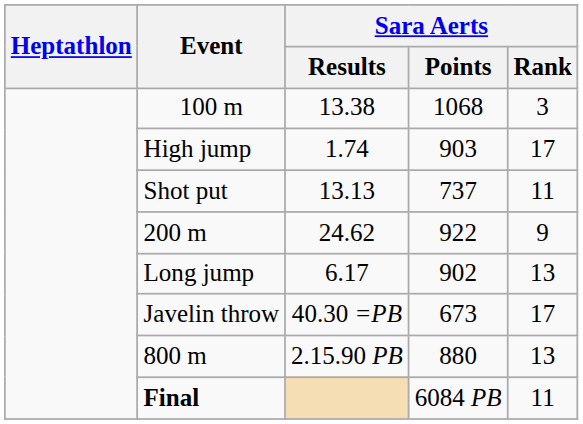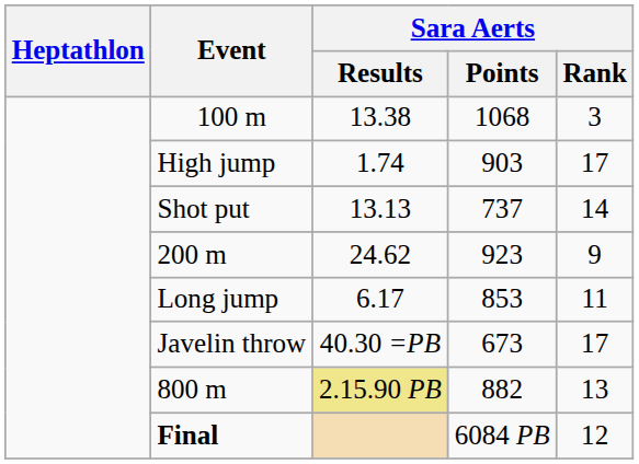Shot put | Sara Aerts / Rank: 11 -> 14
200 m | Sara Aerts / Points: 922 -> 923
Long jump | Sara Aerts / Points: 902 -> 853
Long jump | Sara Aerts / Rank: 13 -> 11
800 m | Sara Aerts / Results: no background -> khaki background
800 m | Sara Aerts / Points: 880 -> 882
Final | Sara Aerts / Rank: 11 -> 12
